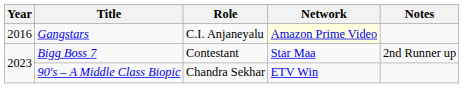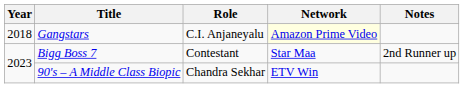Gangstars | Year: 2016 -> 2018
